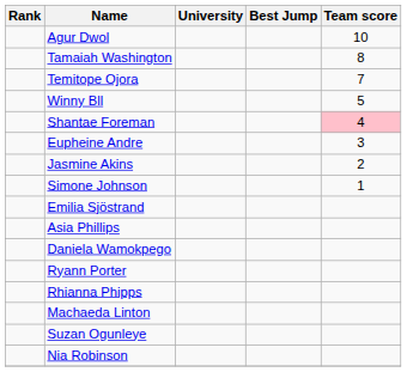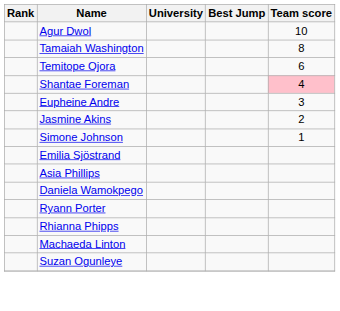Temitope Ojora | Team score: 7 -> 6
- row: Winny Bll | 5
- row: Nia Robinson
